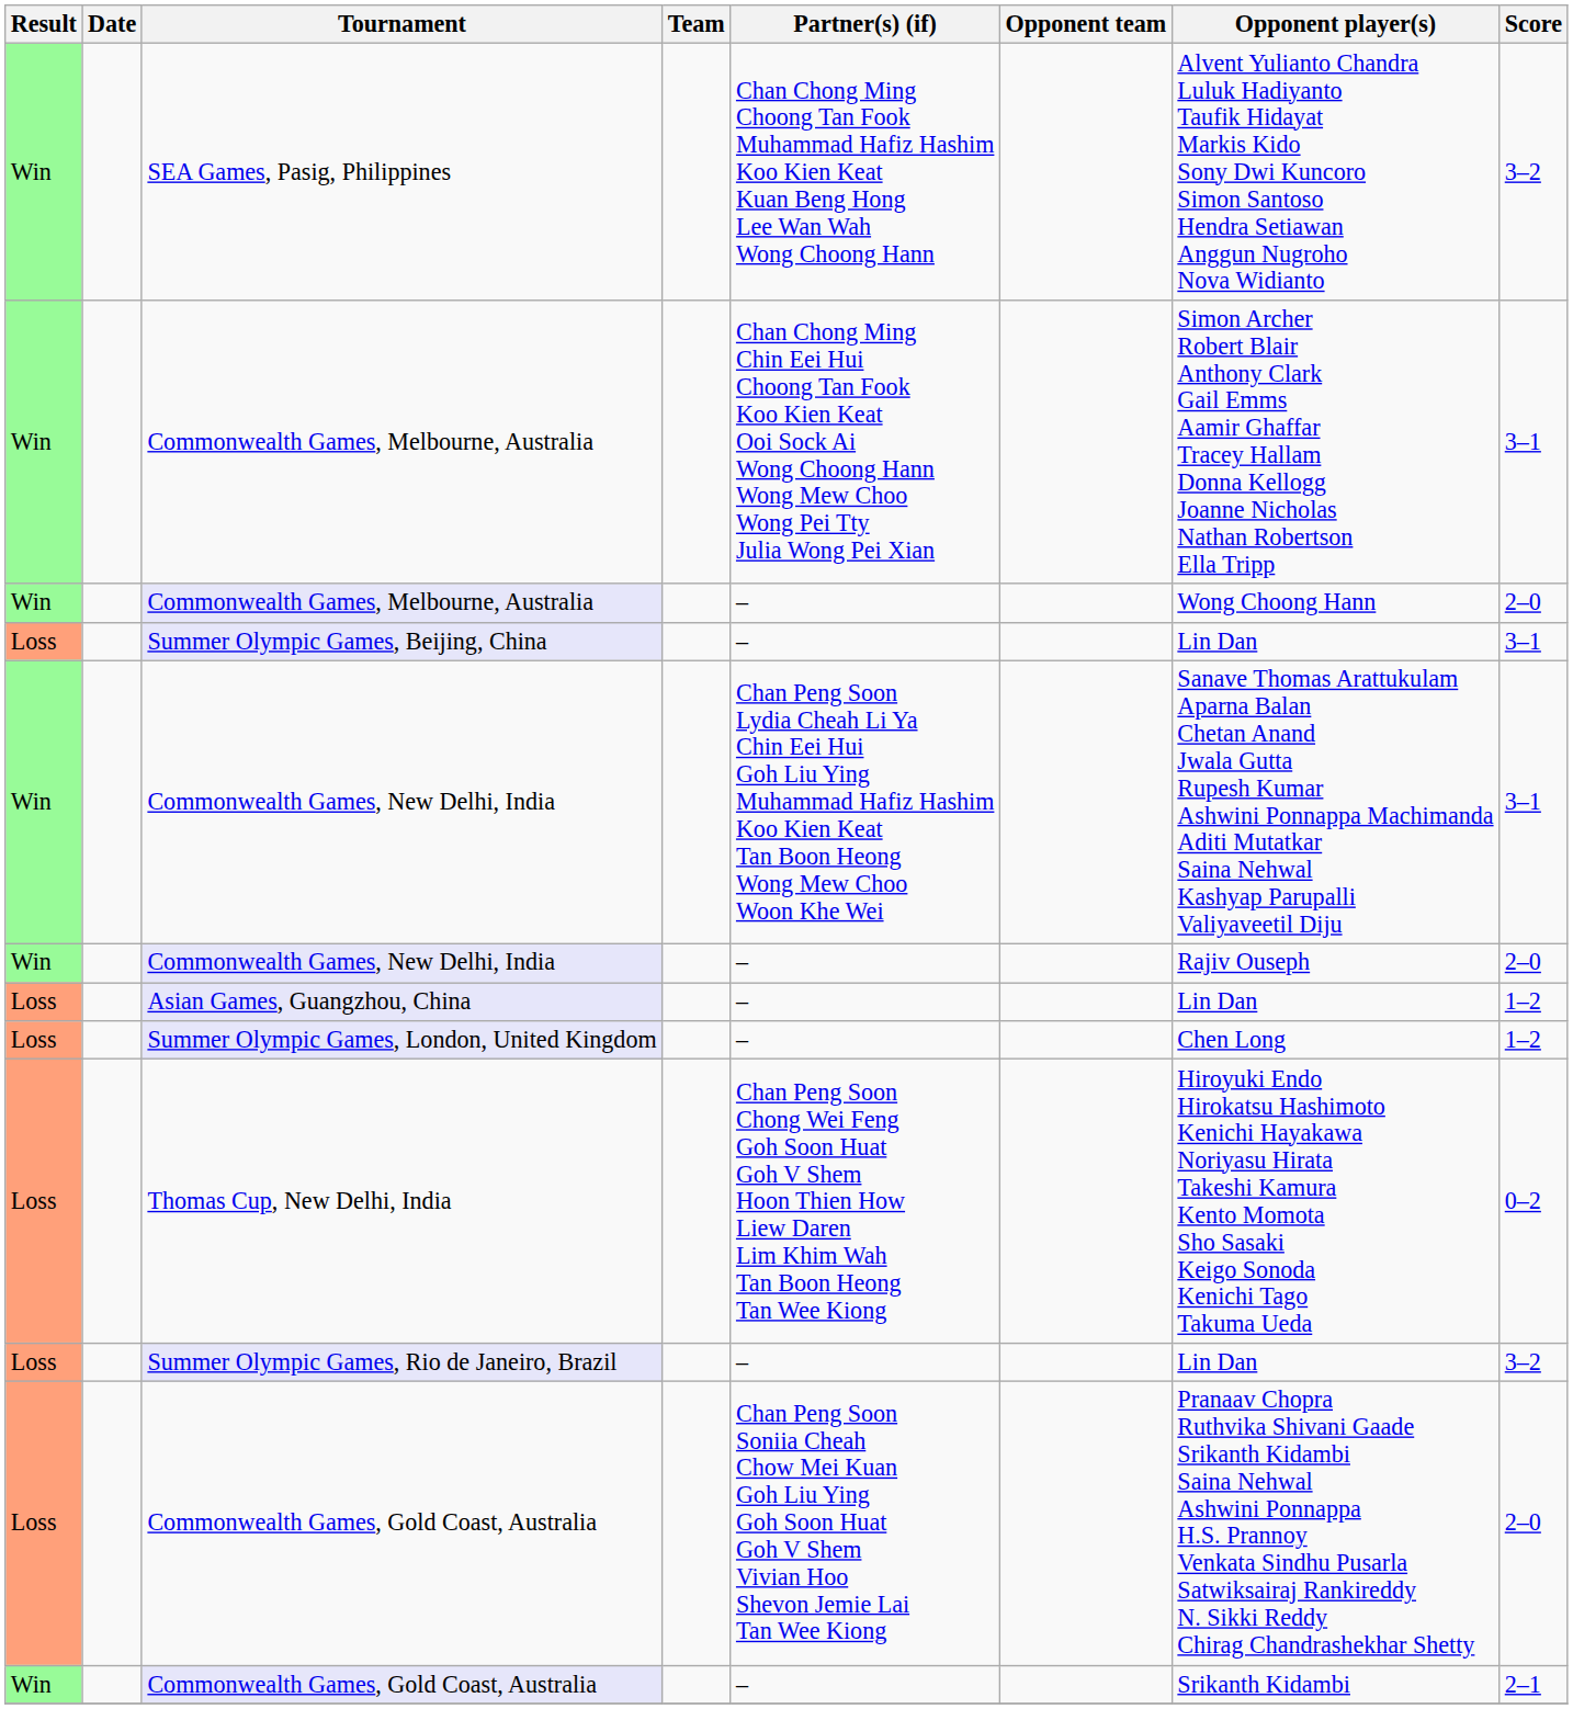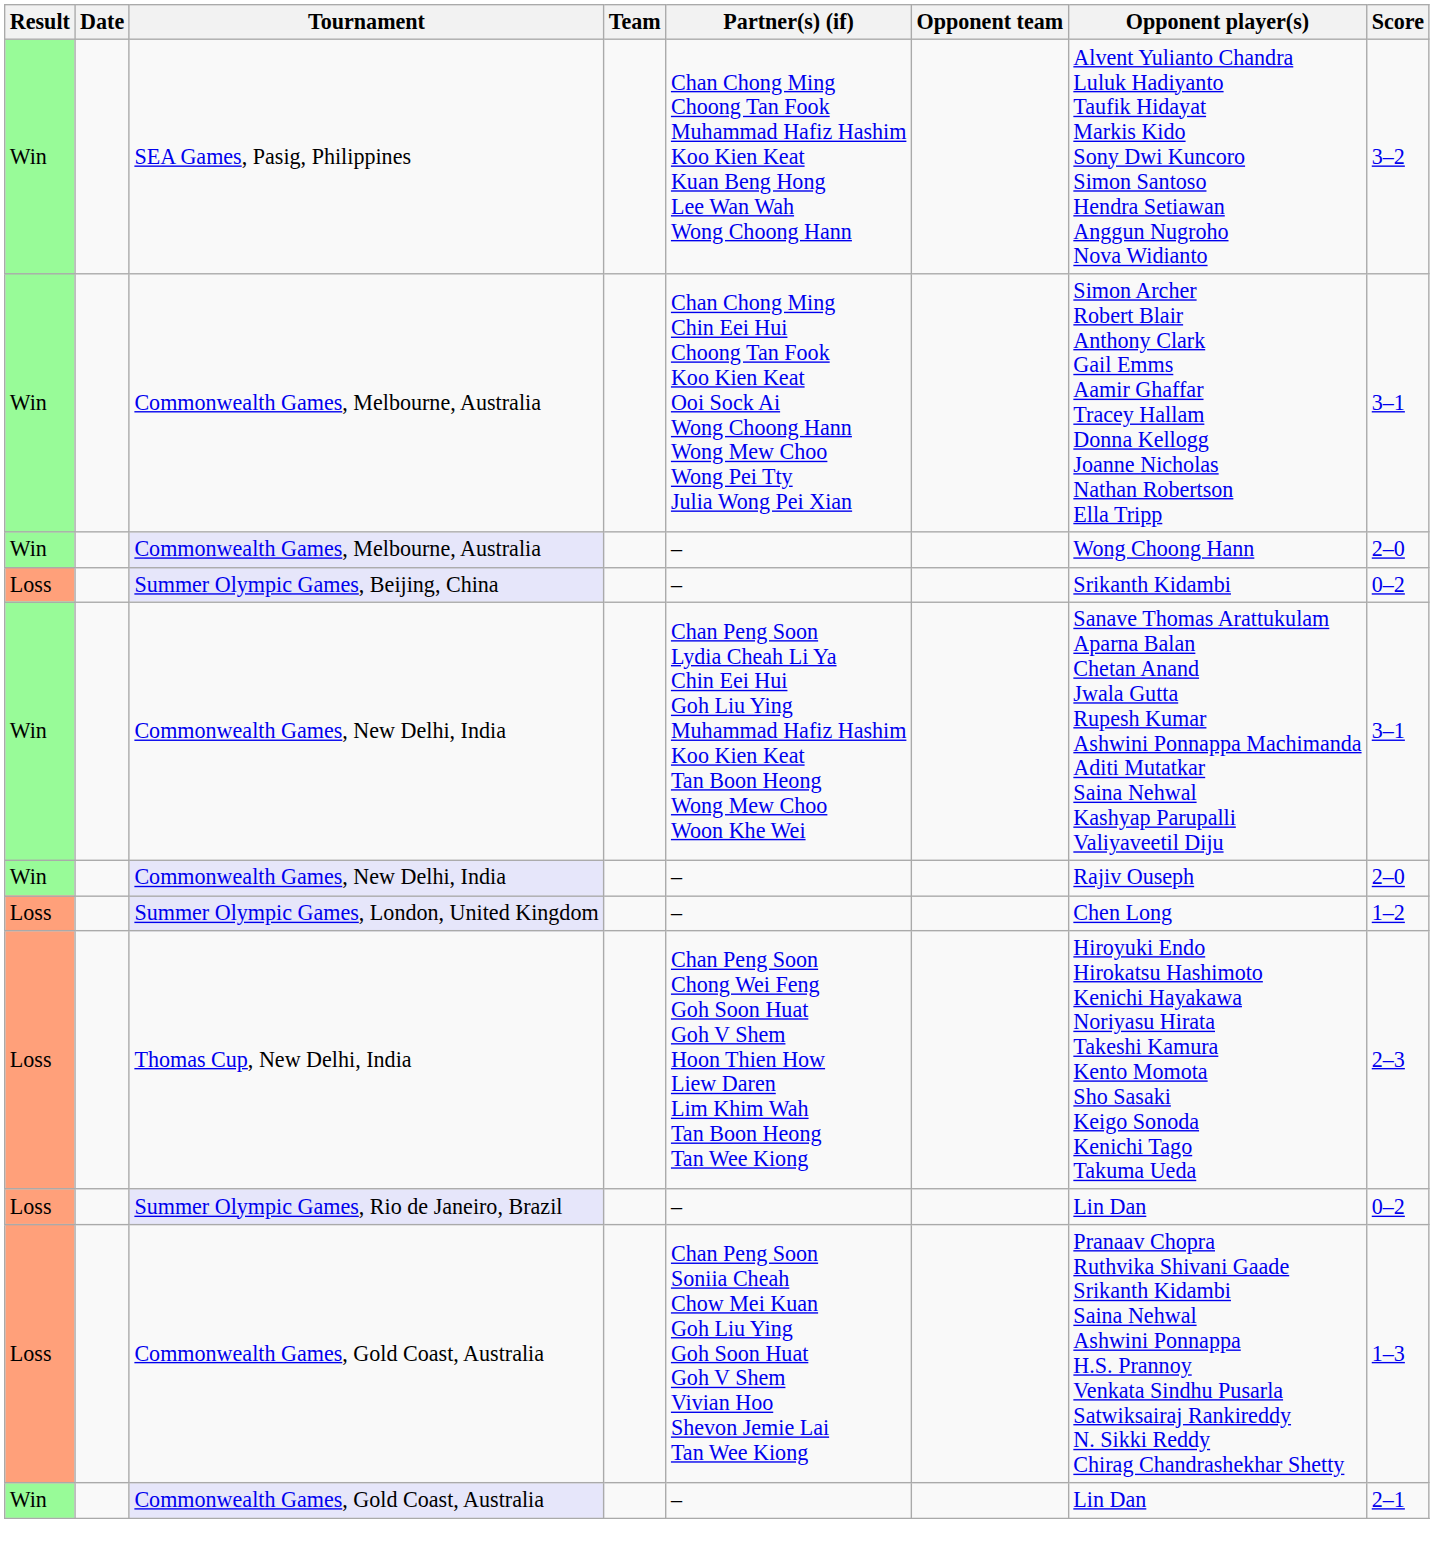Summer Olympic Games, Beijing, China | Opponent player(s): Lin Dan -> Srikanth Kidambi
Summer Olympic Games, Beijing, China | Score: 3–1 -> 0–2
- row: Loss | Asian Games, Guangzhou, China | – | Lin Dan | 1–2
Thomas Cup, New Delhi, India | Score: 0–2 -> 2–3
Summer Olympic Games, Rio de Janeiro, Brazil | Score: 3–2 -> 0–2
Loss / Commonwealth Games, Gold Coast, Australia | Score: 2–0 -> 1–3
Win / Commonwealth Games, Gold Coast, Australia | Opponent player(s): Srikanth Kidambi -> Lin Dan
